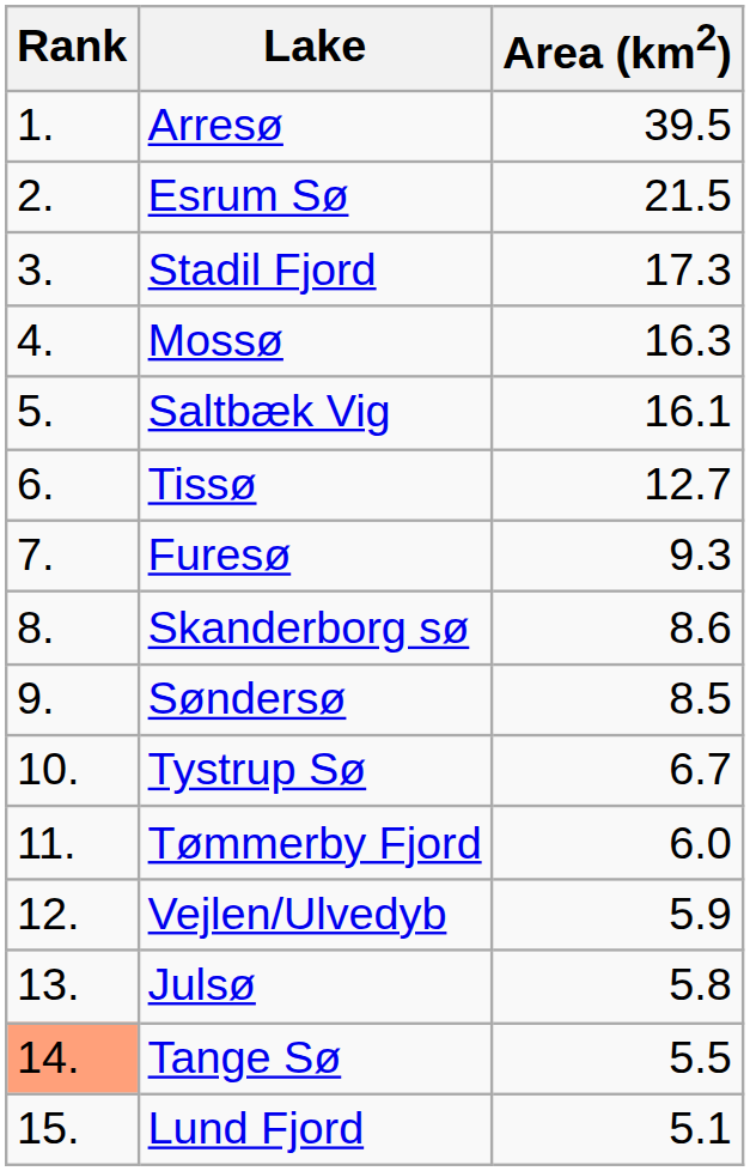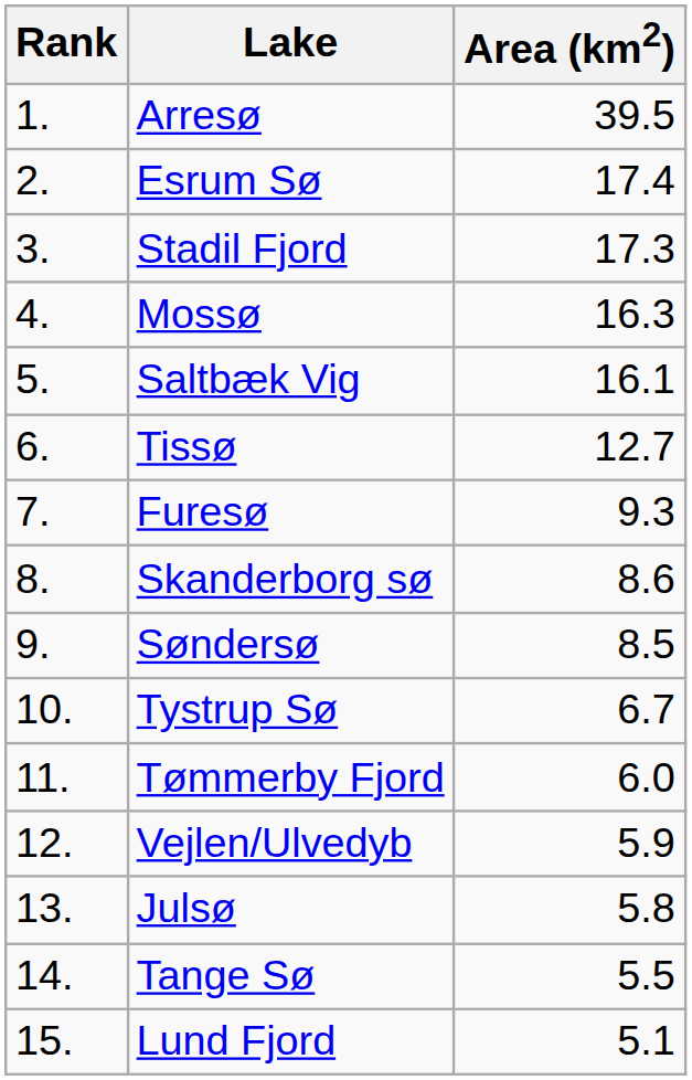Esrum Sø | Area (km2): 21.5 -> 17.4
Tange Sø | Rank: lightsalmon background -> no background
